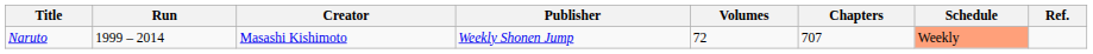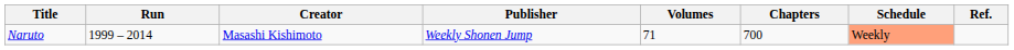Naruto | Volumes: 72 -> 71
Naruto | Chapters: 707 -> 700
